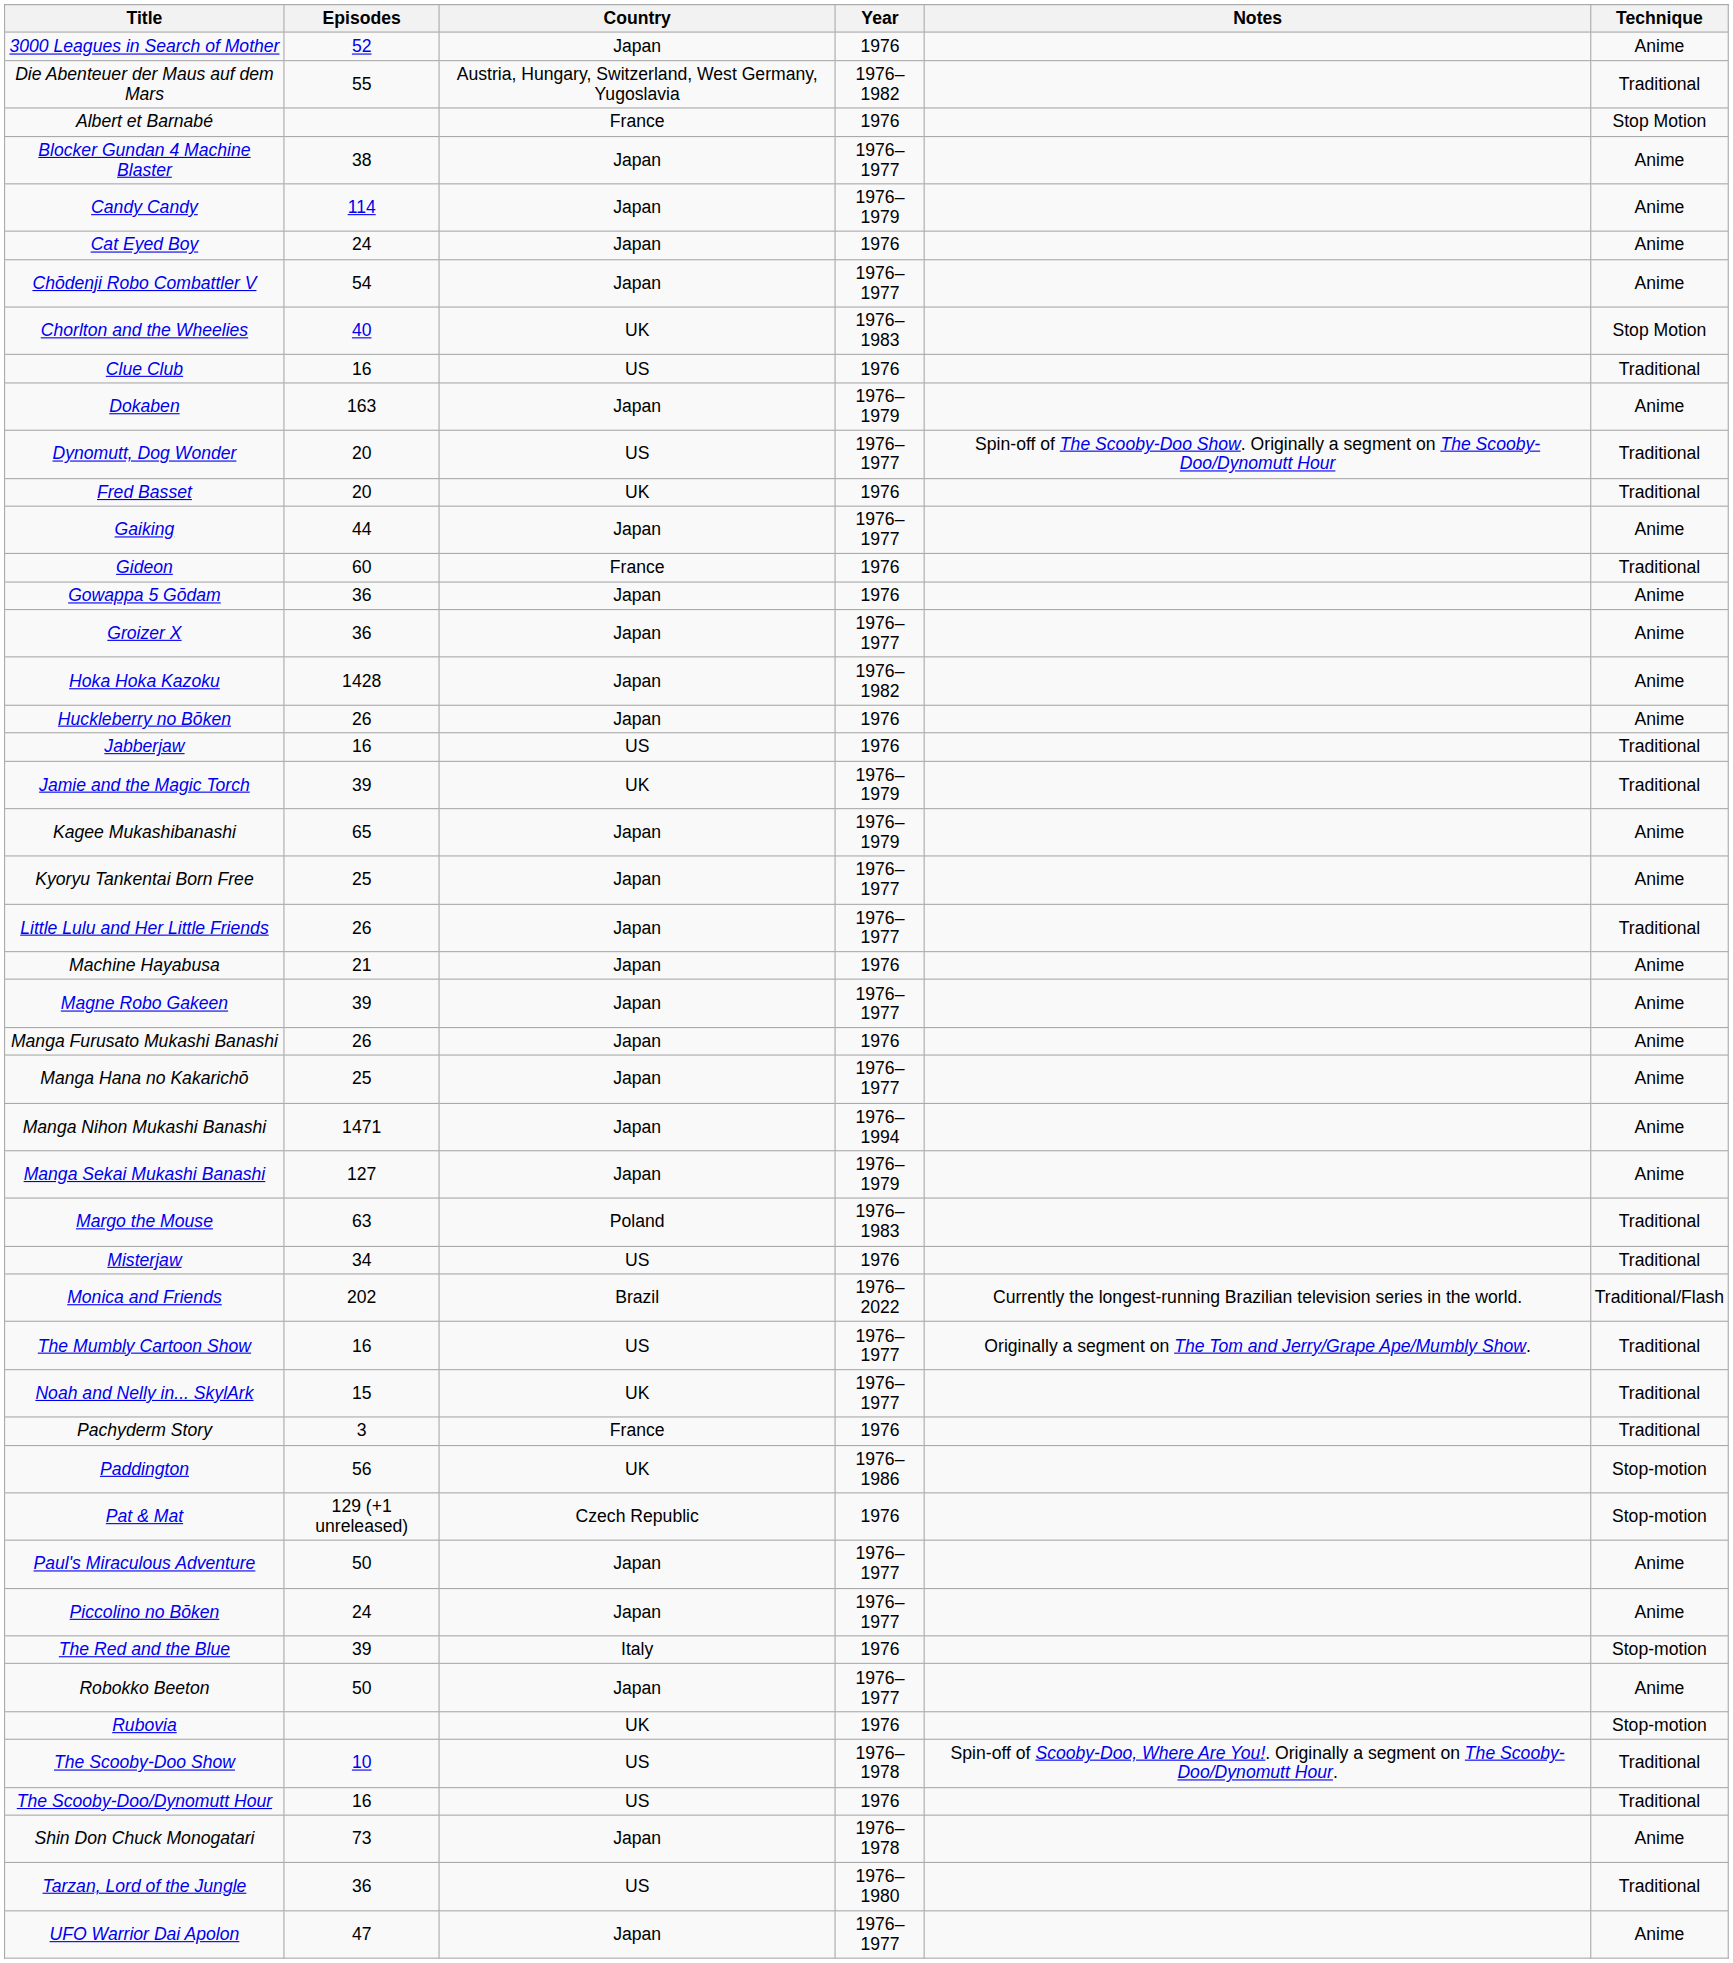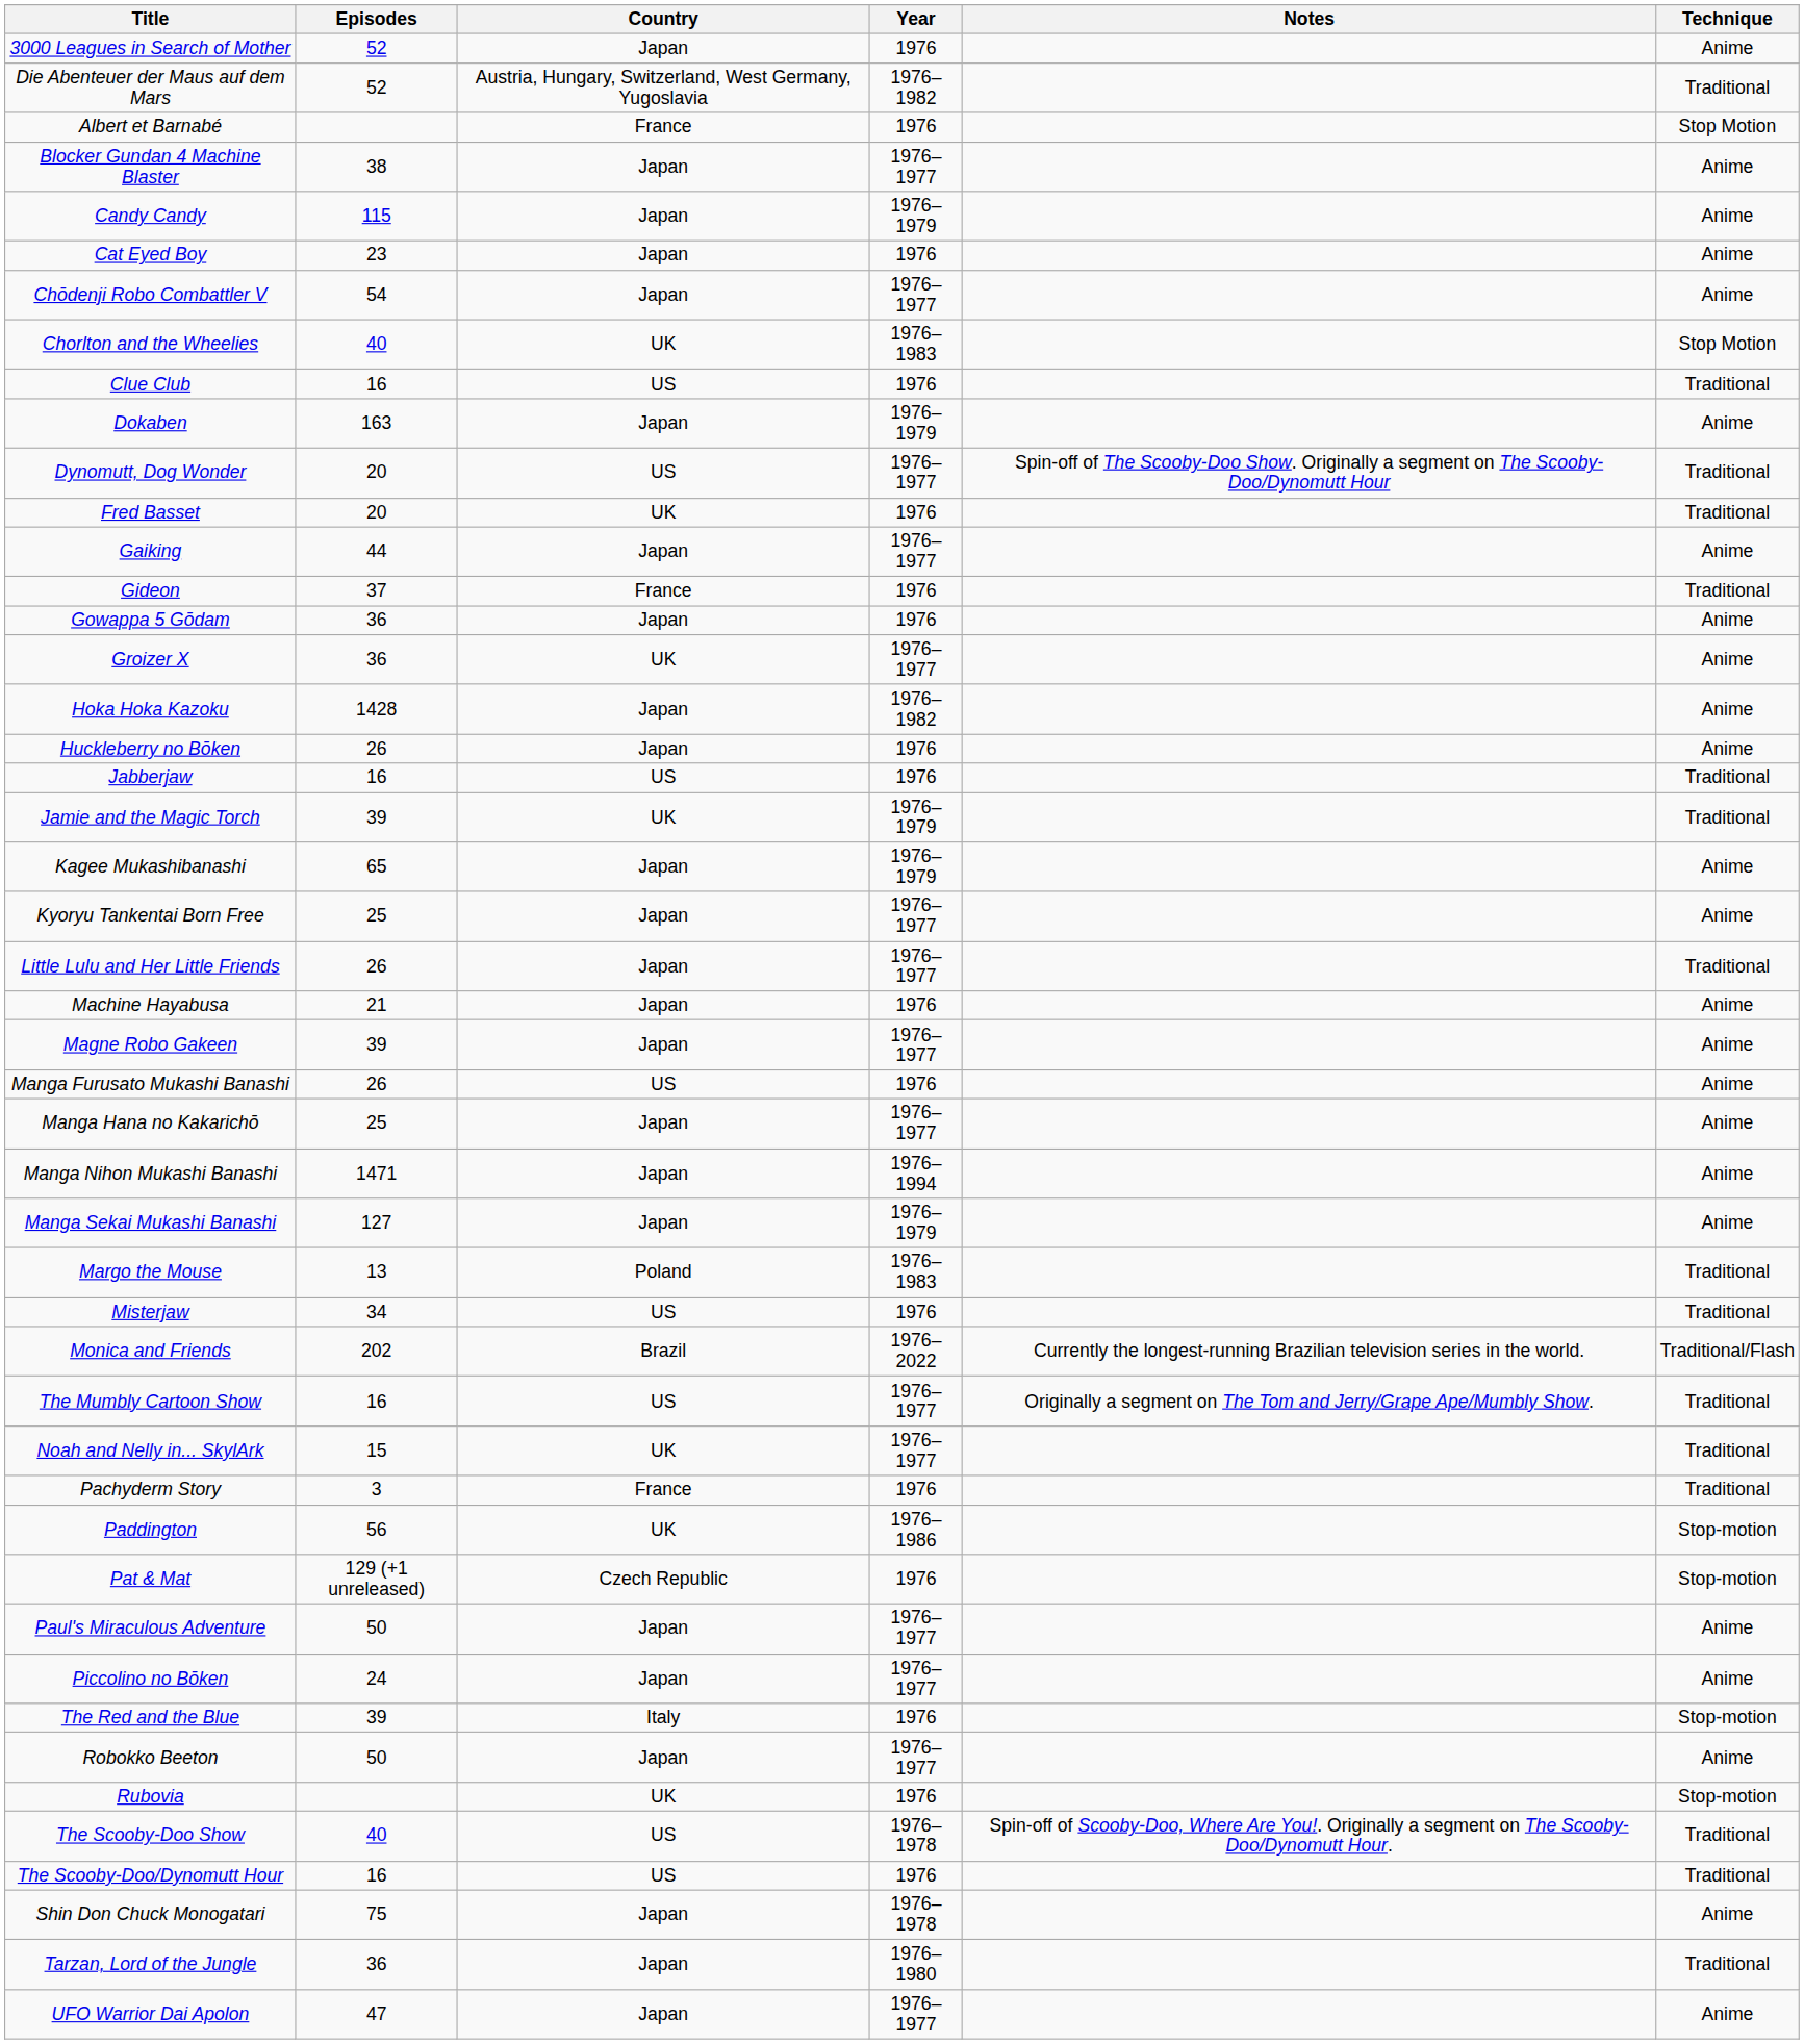Die Abenteuer der Maus auf dem Mars | Episodes: 55 -> 52
Candy Candy | Episodes: 114 -> 115
Cat Eyed Boy | Episodes: 24 -> 23
Gideon | Episodes: 60 -> 37
Groizer X | Country: Japan -> UK
Manga Furusato Mukashi Banashi | Country: Japan -> US
Margo the Mouse | Episodes: 63 -> 13
The Scooby-Doo Show | Episodes: 10 -> 40
Shin Don Chuck Monogatari | Episodes: 73 -> 75
Tarzan, Lord of the Jungle | Country: US -> Japan
